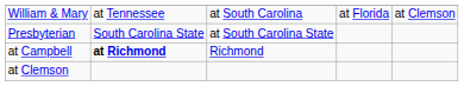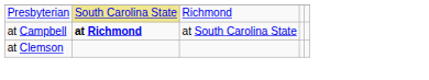- row: William & Mary | at Tennessee | at South Carolina | at Florida | at Clemson
Presbyterian | column 2: no background -> khaki background
Presbyterian | column 3: at South Carolina State -> Richmond
at Campbell | column 3: Richmond -> at South Carolina State
